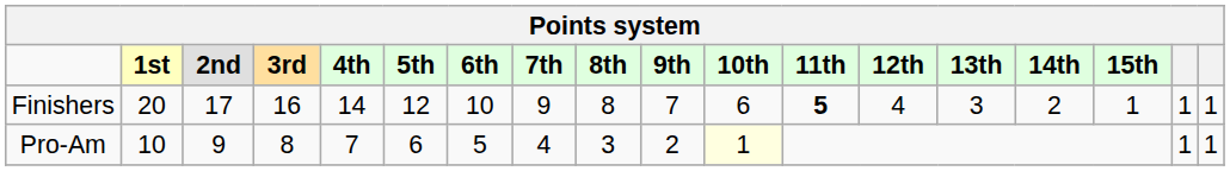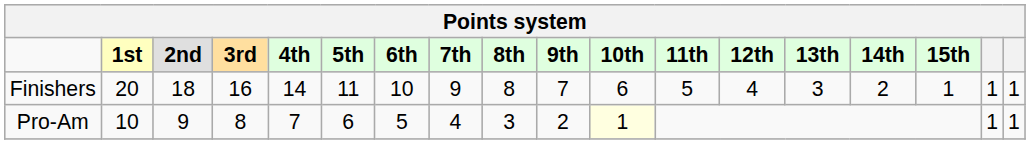Finishers | 2nd: 17 -> 18
Finishers | 5th: 12 -> 11
Finishers | 11th: bold -> normal
